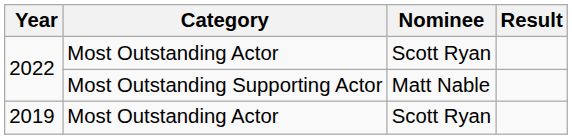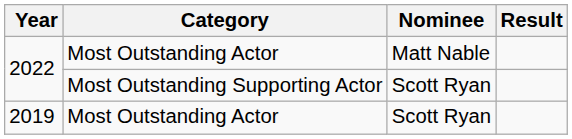2022 / Most Outstanding Actor | Nominee: Scott Ryan -> Matt Nable
2022 / Most Outstanding Supporting Actor | Nominee: Matt Nable -> Scott Ryan
